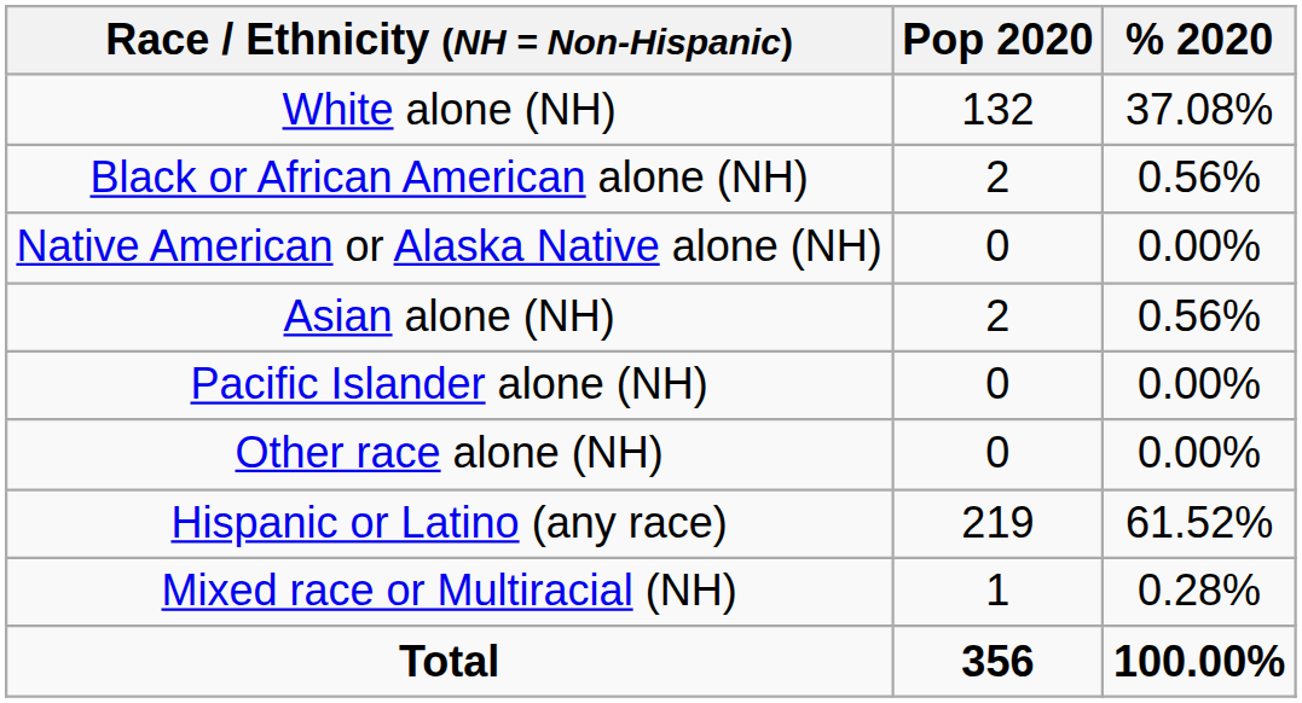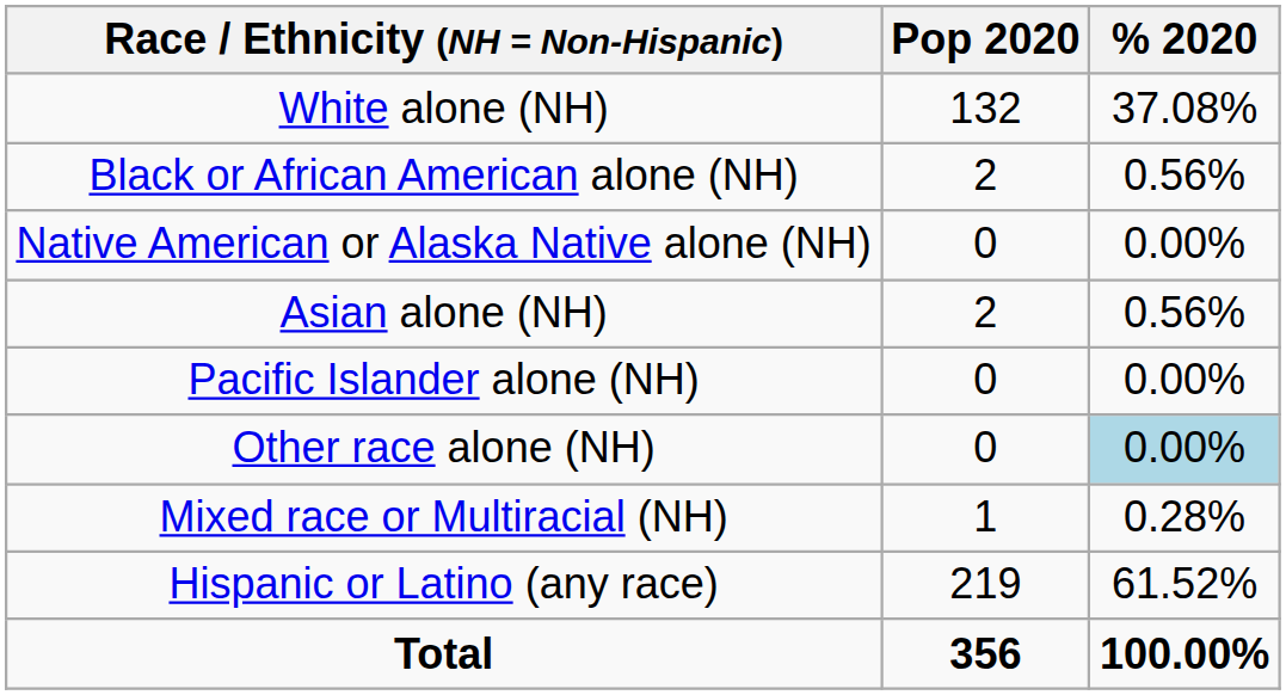Other race alone (NH) | % 2020: no background -> lightblue background
rows swapped: Mixed race or Multiracial (NH) <-> Hispanic or Latino (any race)
